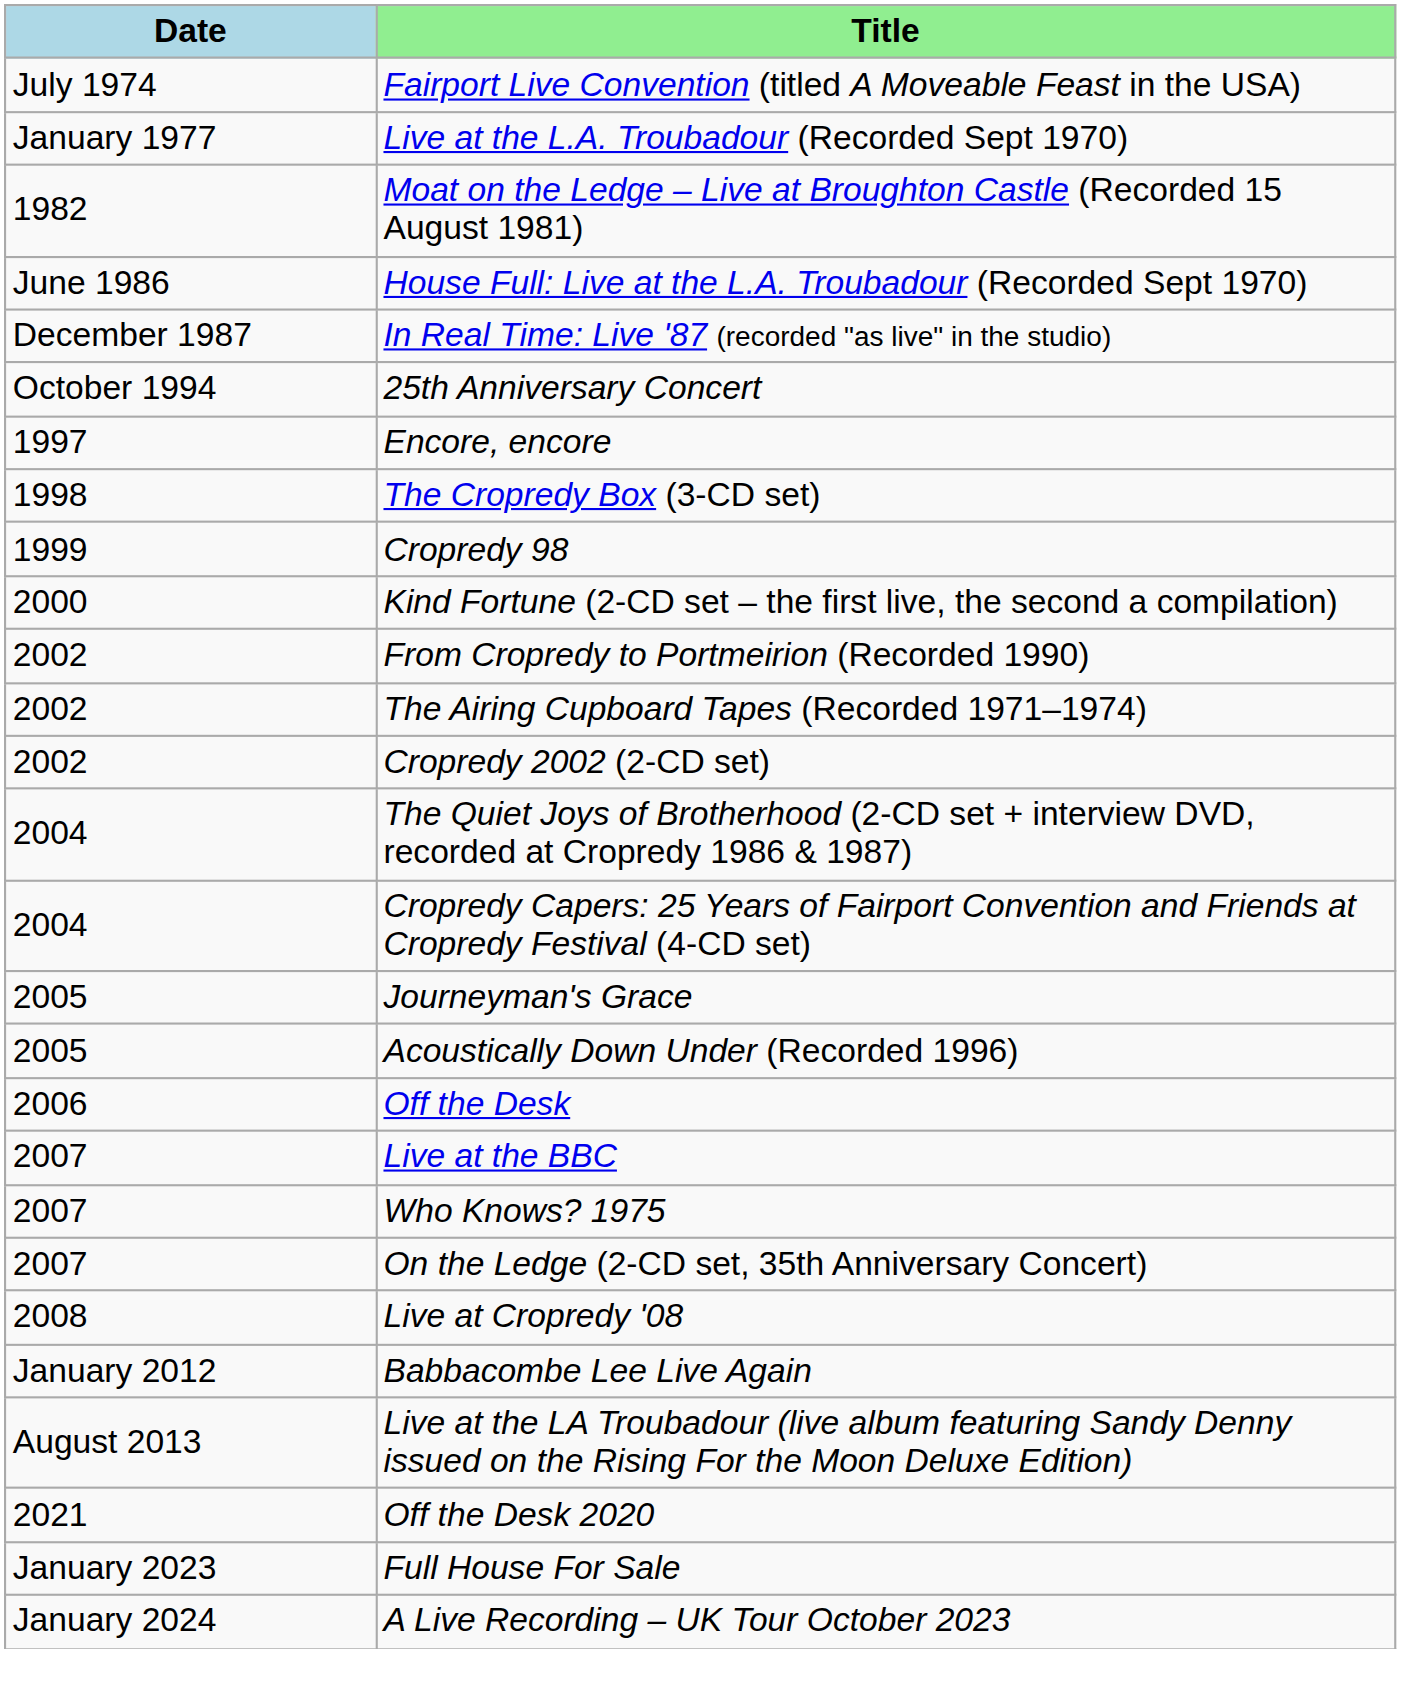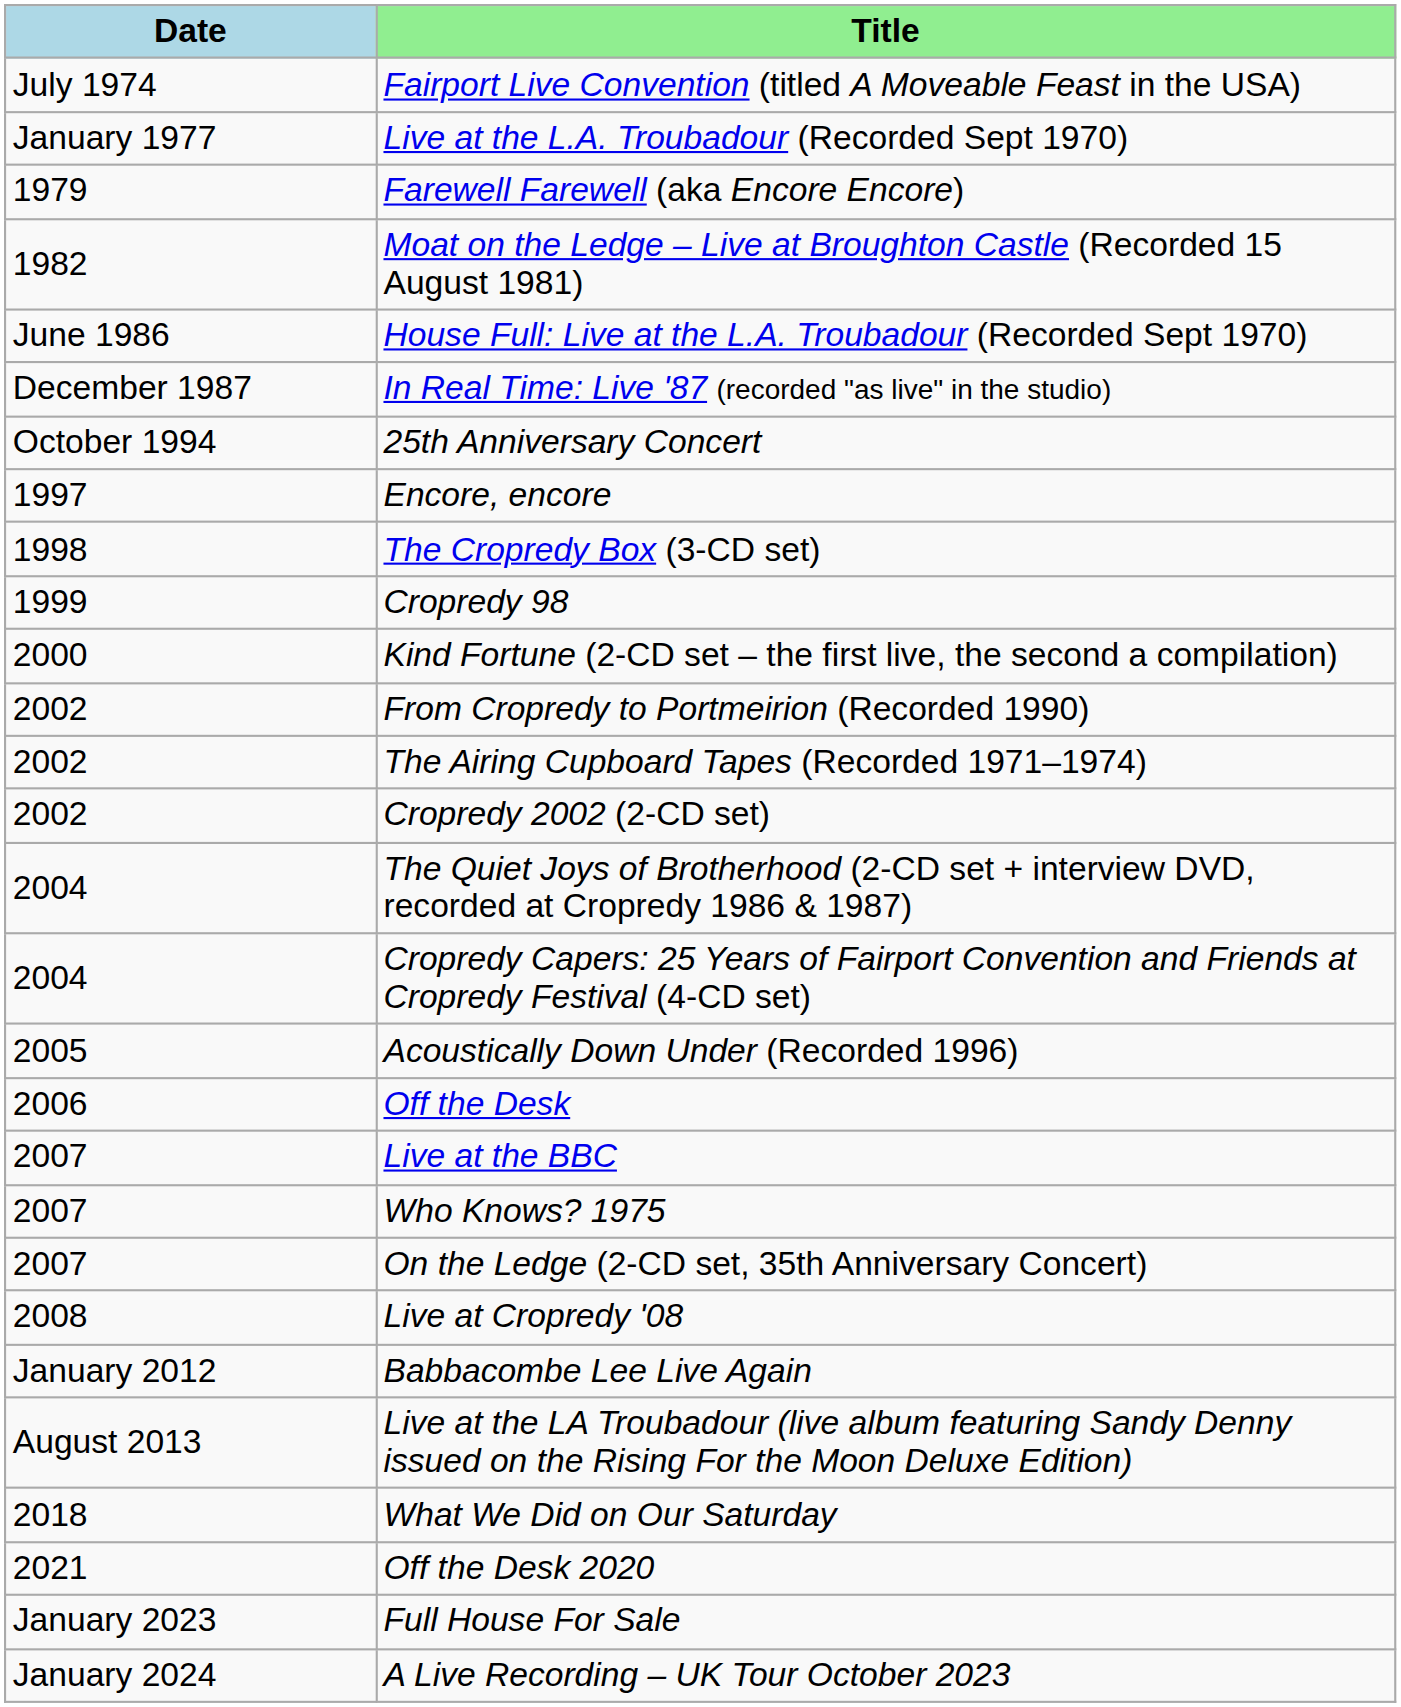+ row: 1979 | Farewell Farewell (aka Encore Encore)
- row: 2005 | Journeyman's Grace
+ row: 2018 | What We Did on Our Saturday
